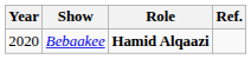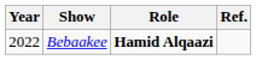Bebaakee | Year: 2020 -> 2022
